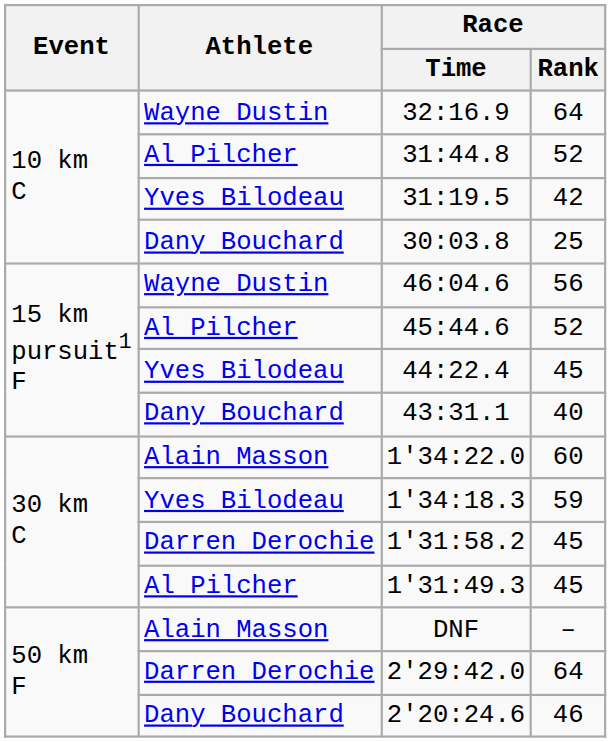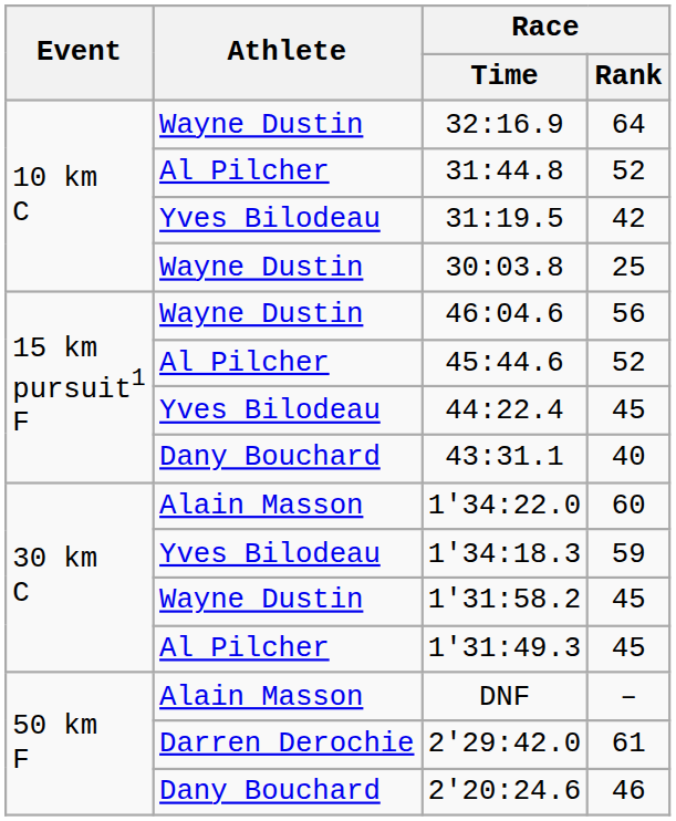30:03.8 | Athlete: Dany Bouchard -> Wayne Dustin
1'31:58.2 | Athlete: Darren Derochie -> Wayne Dustin
2'29:42.0 | Race / Rank: 64 -> 61
